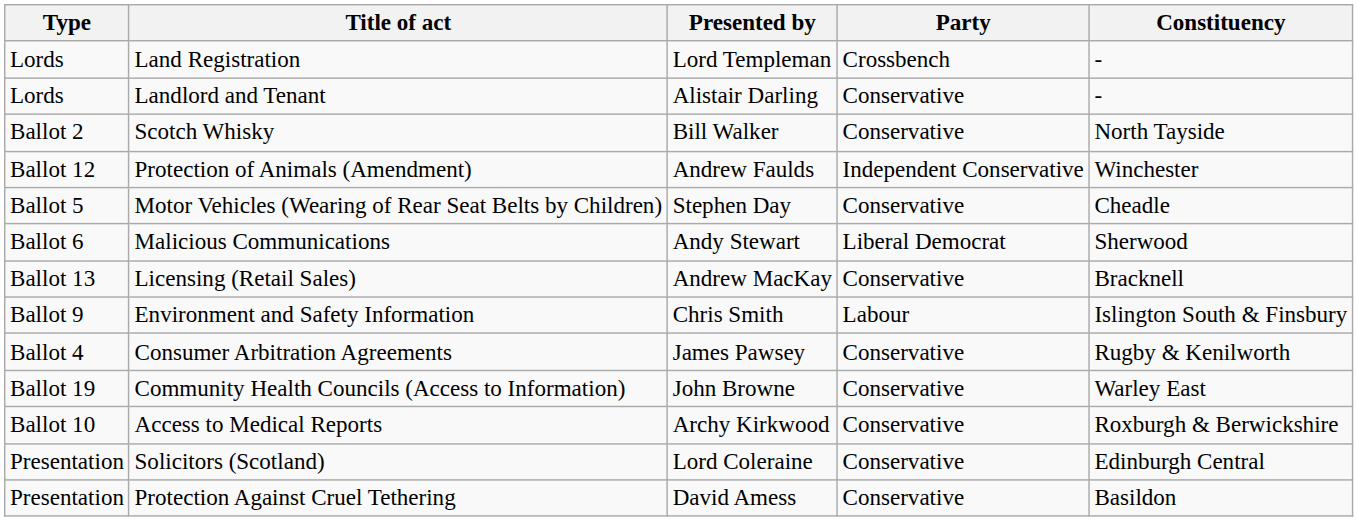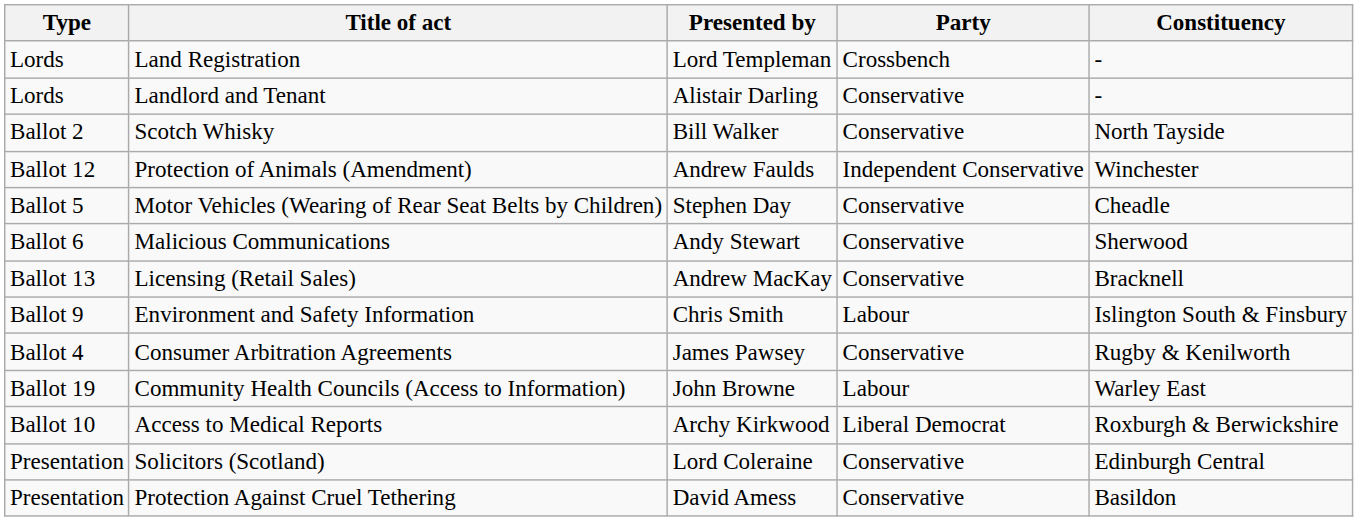Malicious Communications | Party: Liberal Democrat -> Conservative
Community Health Councils (Access to Information) | Party: Conservative -> Labour
Access to Medical Reports | Party: Conservative -> Liberal Democrat
